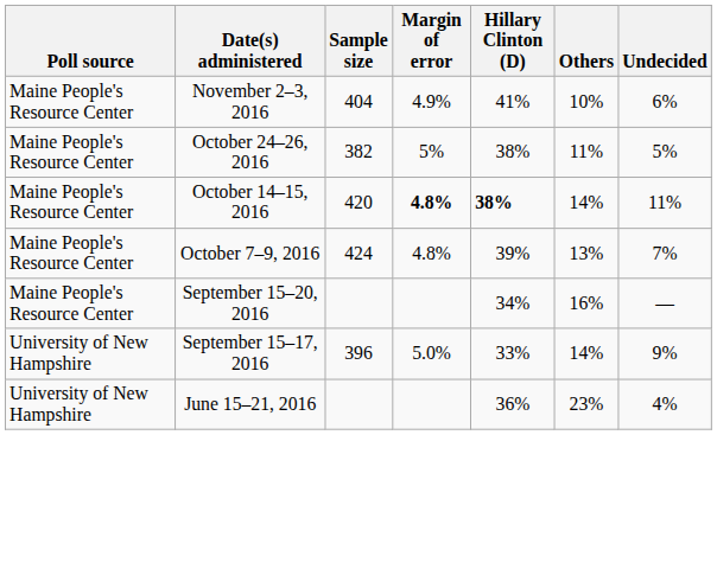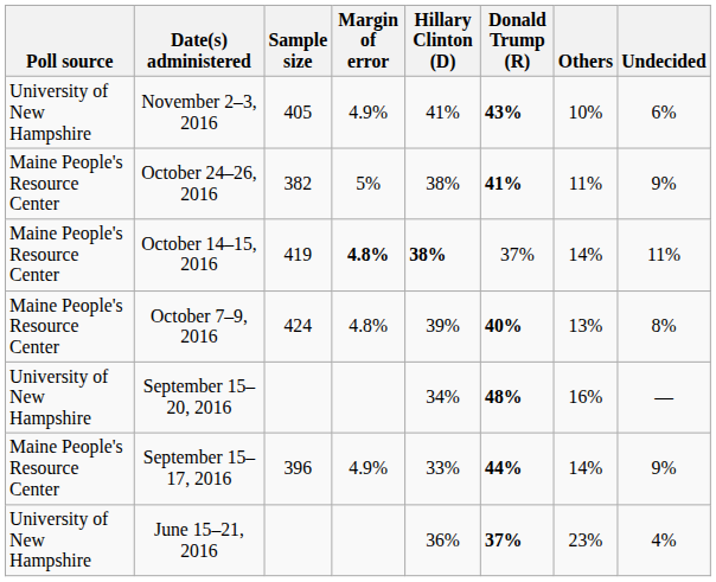+ column: Donald Trump (R) | 43% | 41% | 37% | 40% | 48% | 44% | 37%
November 2–3, 2016 | Poll source: Maine People's Resource Center -> University of New Hampshire
November 2–3, 2016 | Sample size: 404 -> 405
October 24–26, 2016 | Undecided: 5% -> 9%
October 14–15, 2016 | Sample size: 420 -> 419
October 7–9, 2016 | Undecided: 7% -> 8%
September 15–20, 2016 | Poll source: Maine People's Resource Center -> University of New Hampshire
September 15–17, 2016 | Poll source: University of New Hampshire -> Maine People's Resource Center
September 15–17, 2016 | Margin of error: 5.0% -> 4.9%
